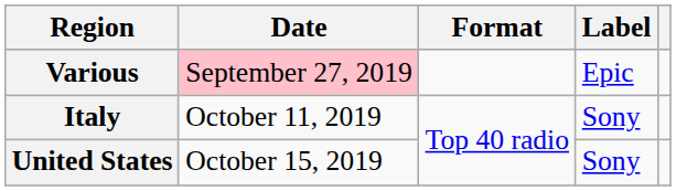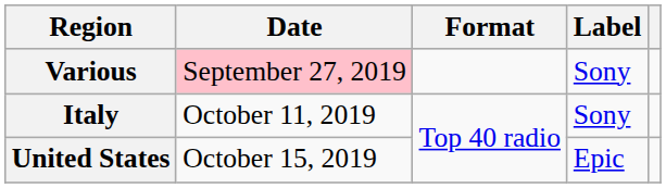Various | Label: Epic -> Sony
United States | Label: Sony -> Epic
